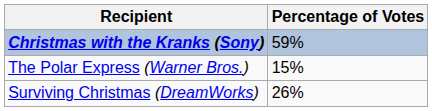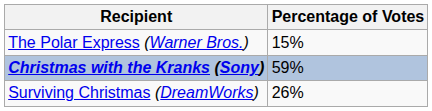rows swapped: Christmas with the Kranks (Sony) <-> The Polar Express (Warner Bros.)
